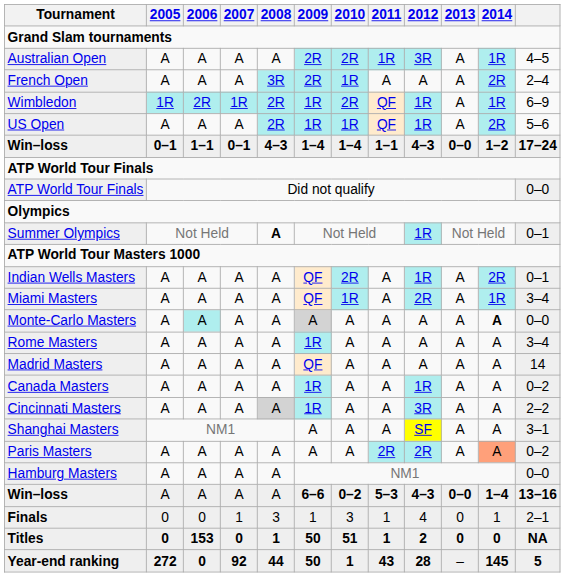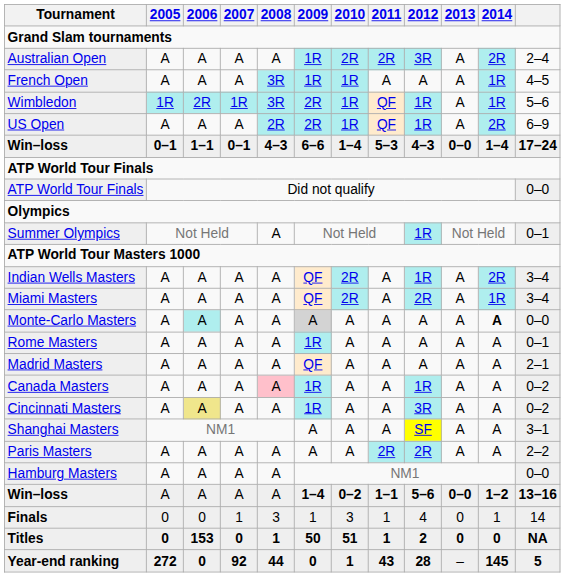Australian Open | 2009: 2R -> 1R
Australian Open | 2011: 1R -> 2R
Australian Open | 2014: 1R -> 2R
Australian Open | column 12: 4–5 -> 2–4
French Open | 2009: 2R -> 1R
French Open | 2014: 2R -> 1R
French Open | column 12: 2–4 -> 4–5
Wimbledon | 2008: 2R -> 3R
Wimbledon | 2009: 1R -> 2R
Wimbledon | 2010: 2R -> 1R
Wimbledon | column 12: 6–9 -> 5–6
US Open | 2009: 1R -> 2R
US Open | column 12: 5–6 -> 6–9
Win–loss / 0–1 | 2009: 1–4 -> 6–6
Win–loss / 0–1 | 2011: 1–1 -> 5–3
Win–loss / 0–1 | 2014: 1–2 -> 1–4
Summer Olympics | 2008: bold -> normal
Indian Wells Masters | column 12: 0–1 -> 3–4
Miami Masters | 2010: 1R -> 2R
Rome Masters | column 12: 3–4 -> 0–1
Madrid Masters | column 12: 14 -> 2–1
Canada Masters | 2008: no background -> pink background
Cincinnati Masters | 2006: no background -> khaki background
Cincinnati Masters | 2008: lightgrey background -> no background
Cincinnati Masters | column 12: 2–2 -> 0–2
Paris Masters | 2014: lightsalmon background -> no background
Paris Masters | column 12: 0–2 -> 2–2
Win–loss / A | 2009: 6–6 -> 1–4
Win–loss / A | 2011: 5–3 -> 1–1
Win–loss / A | 2012: 4–3 -> 5–6
Win–loss / A | 2014: 1–4 -> 1–2
Finals | column 12: 2–1 -> 14
Year-end ranking | 2009: 50 -> 0
